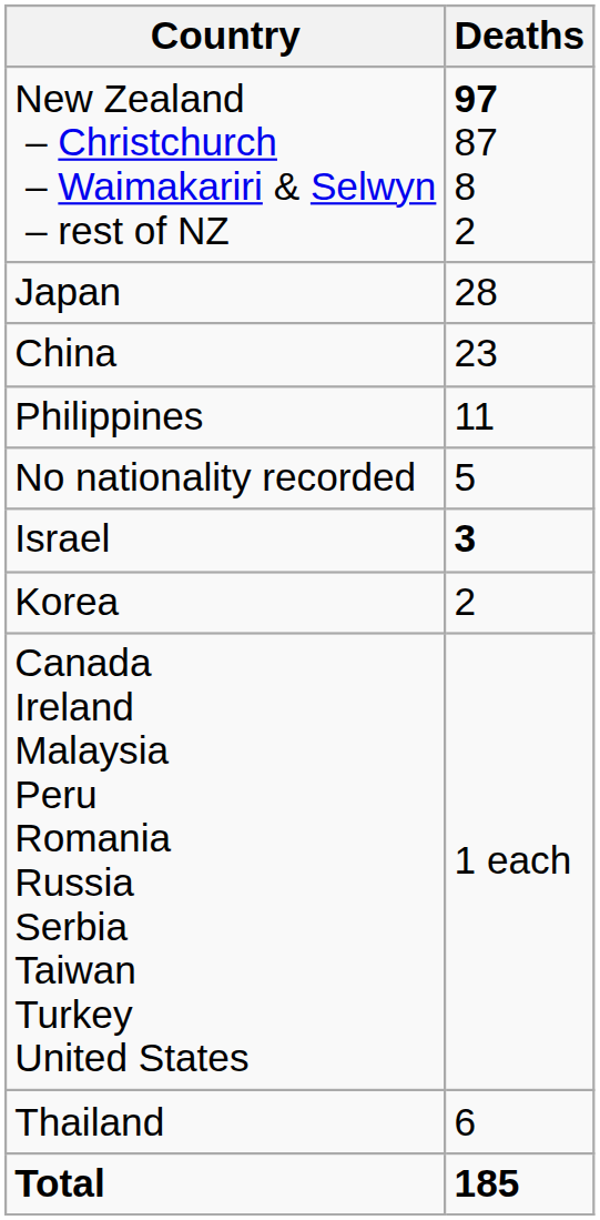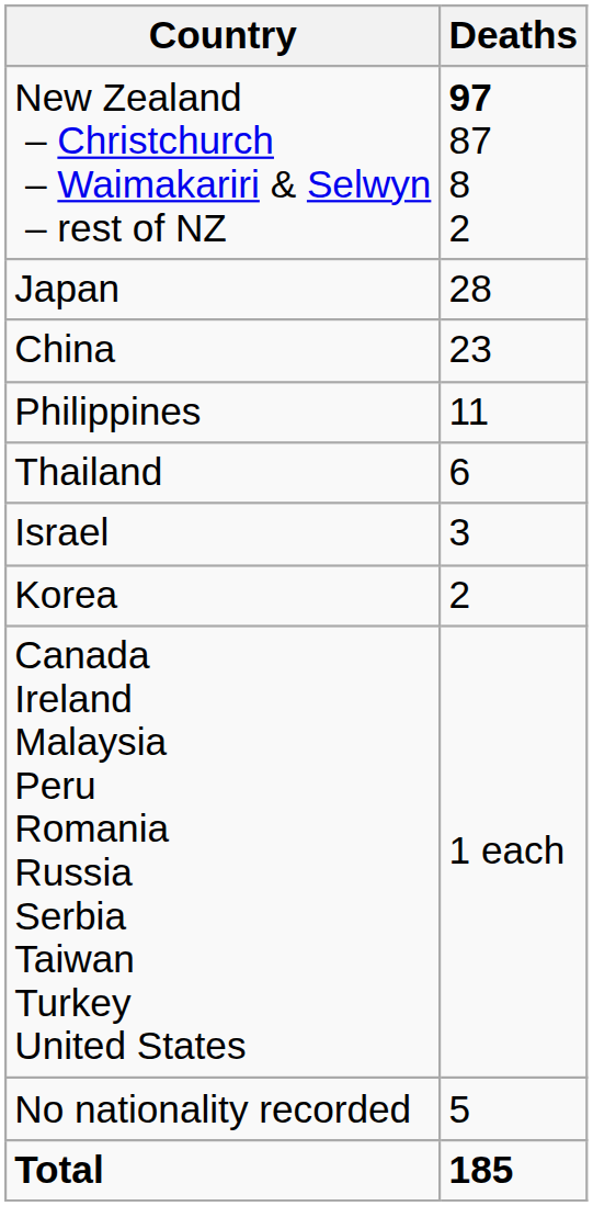rows swapped: Thailand <-> No nationality recorded
Israel | Deaths: bold -> normal
